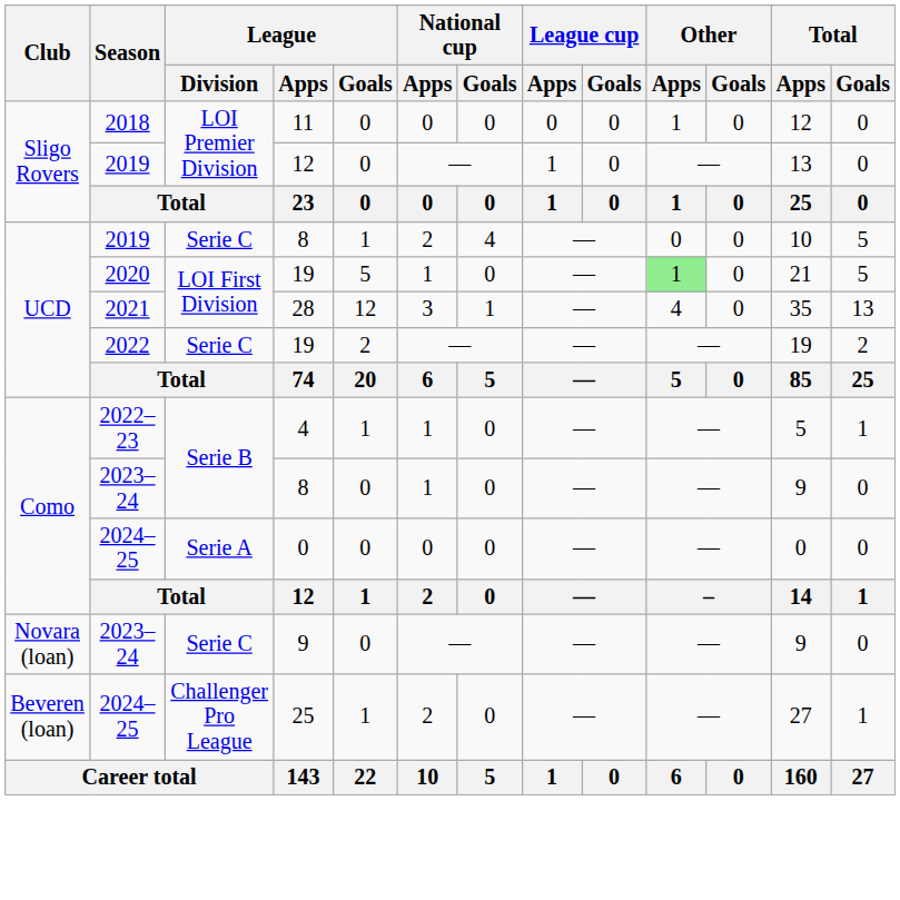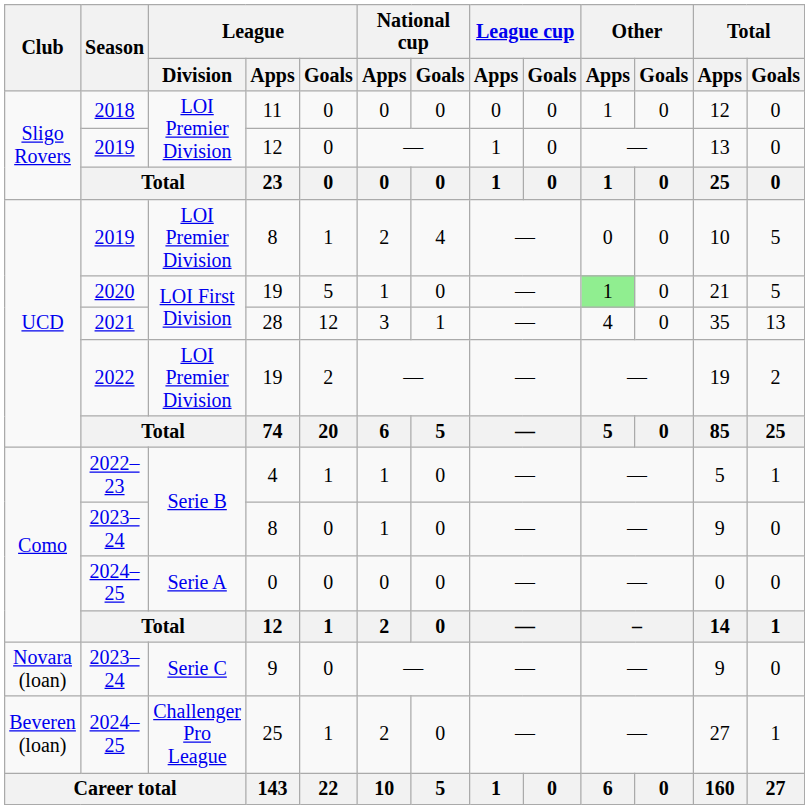2019 / 8 | League / Division: Serie C -> LOI Premier Division
2022 / 19 | League / Division: Serie C -> LOI Premier Division
